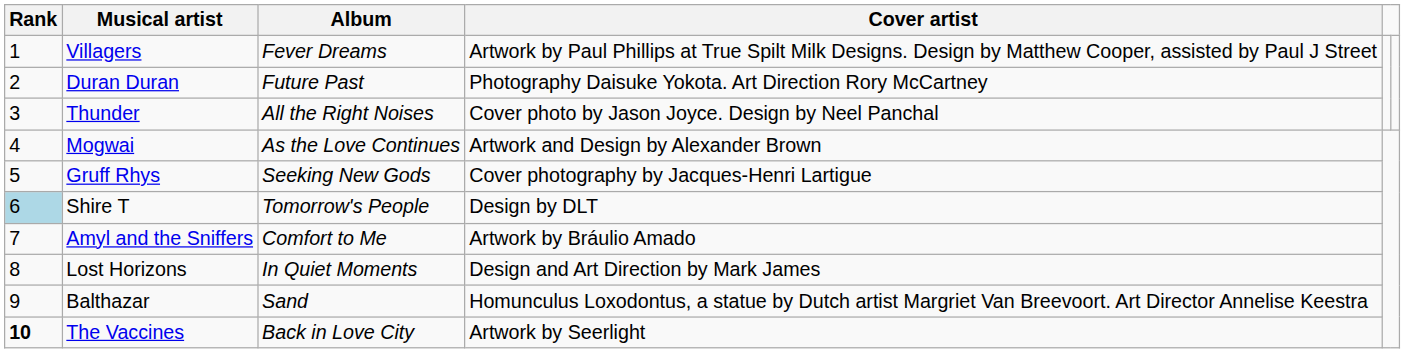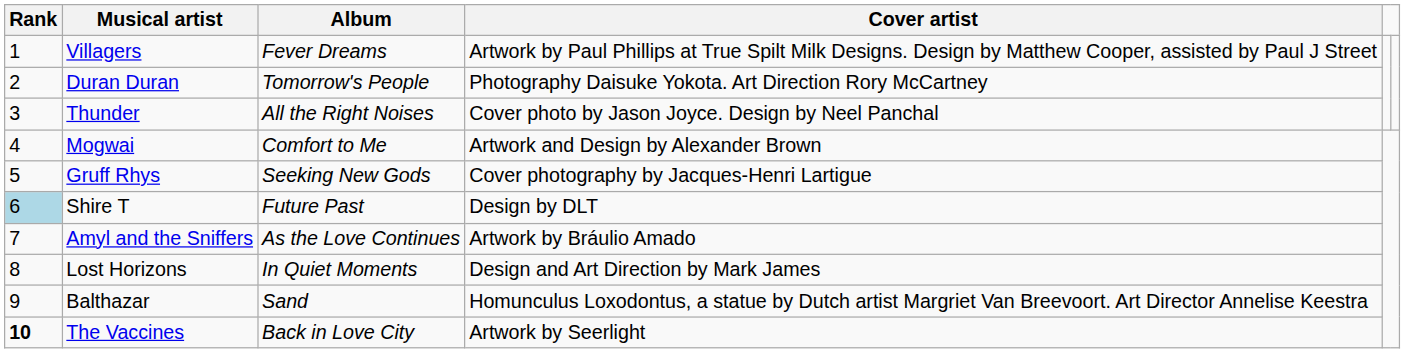Duran Duran | Album: Future Past -> Tomorrow's People
Mogwai | Album: As the Love Continues -> Comfort to Me
Shire T | Album: Tomorrow's People -> Future Past
Amyl and the Sniffers | Album: Comfort to Me -> As the Love Continues
